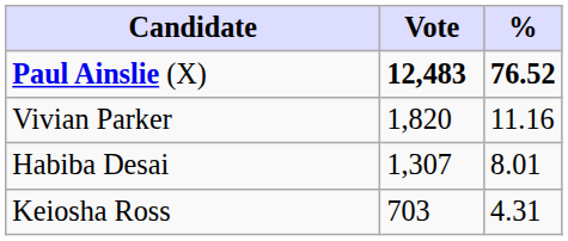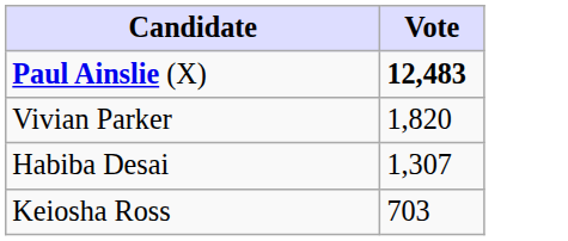- column: % | 76.52 | 11.16 | 8.01 | 4.31
